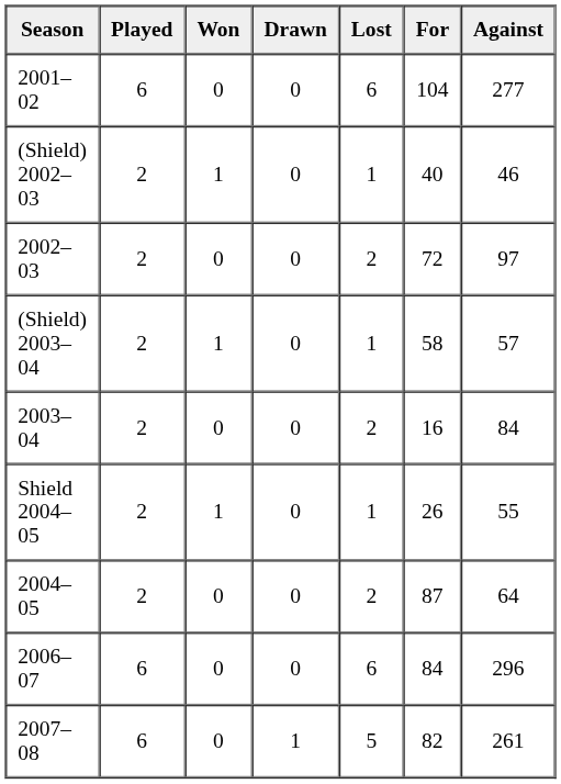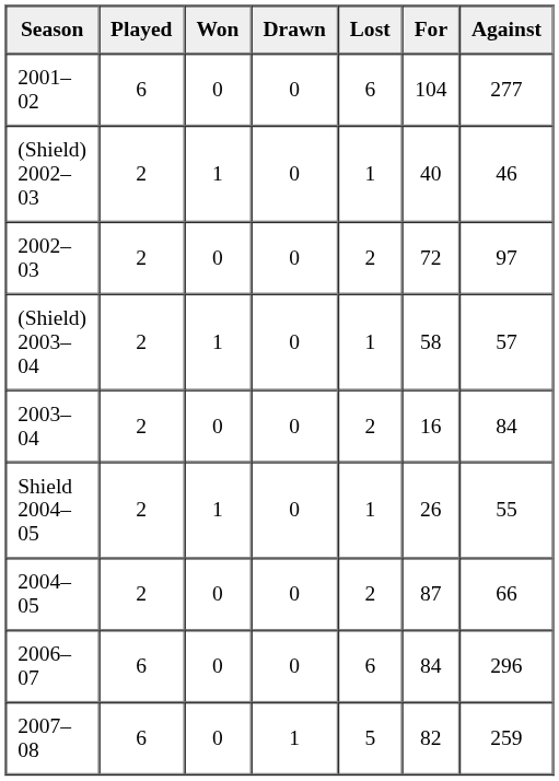2004–05 | Against: 64 -> 66
2007–08 | Against: 261 -> 259
